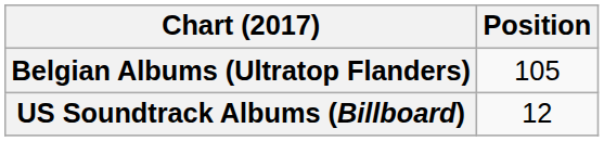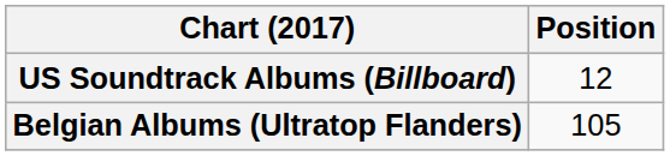rows swapped: Belgian Albums (Ultratop Flanders) <-> US Soundtrack Albums (Billboard)
